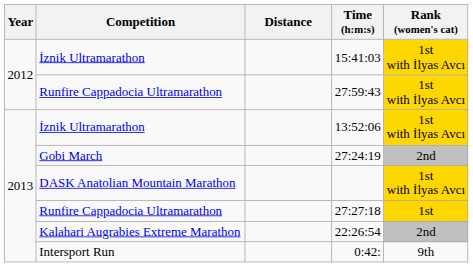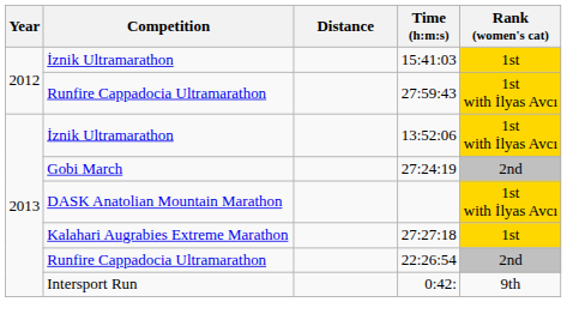15:41:03 | Rank (women's cat): 1st with İlyas Avcı -> 1st
27:27:18 | Competition: Runfire Cappadocia Ultramarathon -> Kalahari Augrabies Extreme Marathon
22:26:54 | Competition: Kalahari Augrabies Extreme Marathon -> Runfire Cappadocia Ultramarathon
